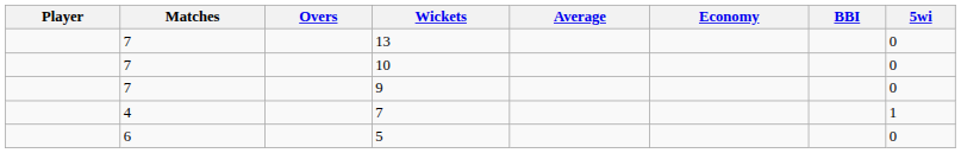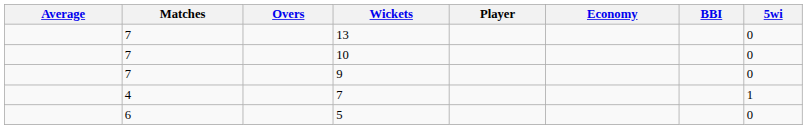columns swapped: Player <-> Average
